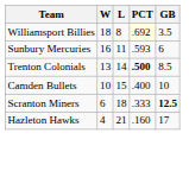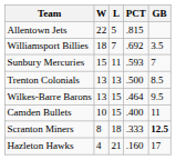+ row: Allentown Jets | 22 | 5 | .815
Williamsport Billies | L: 8 -> 7
Williamsport Billies | PCT: lightyellow background -> no background
Sunbury Mercuries | W: 16 -> 15
Sunbury Mercuries | GB: 6 -> 7
Trenton Colonials | L: 14 -> 13
Trenton Colonials | PCT: bold -> normal
+ row: Wilkes-Barre Barons | 13 | 15 | .464 | 9.5
Camden Bullets | GB: 10 -> 11
Scranton Miners | W: 6 -> 8
